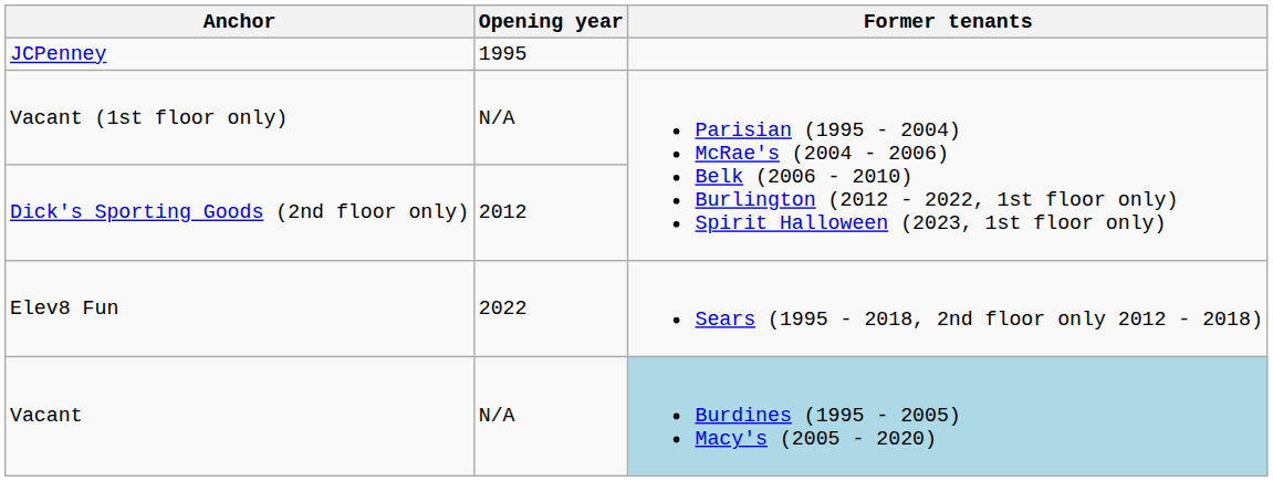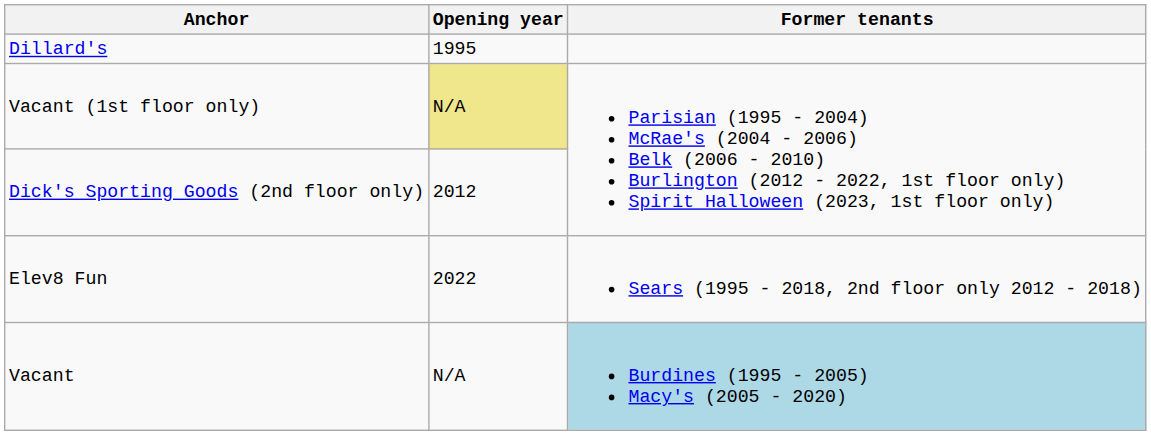+ row: Dillard's | 1995
- row: JCPenney | 1995
Vacant (1st floor only) | Opening year: no background -> khaki background
